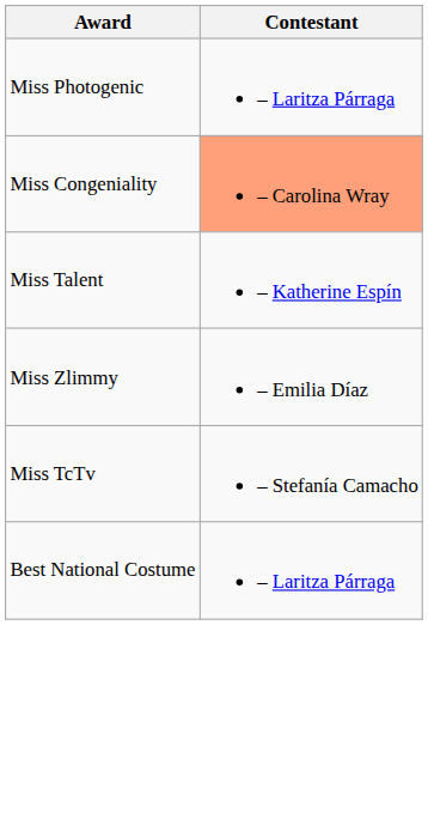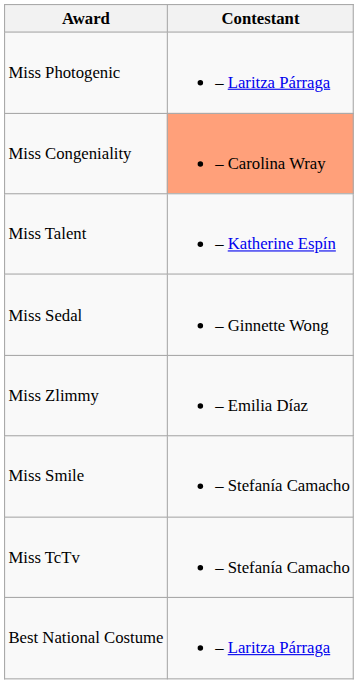+ row: Miss Sedal | – Ginnette Wong
+ row: Miss Smile | – Stefanía Camacho
